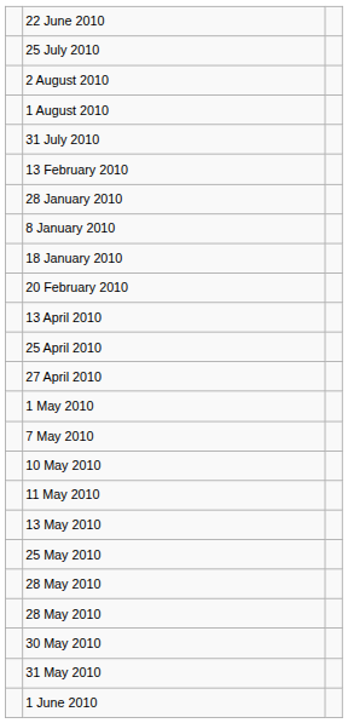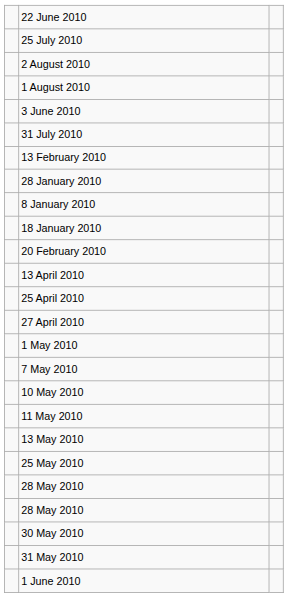+ row: 3 June 2010
